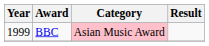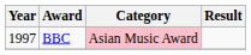BBC | Year: 1999 -> 1997
